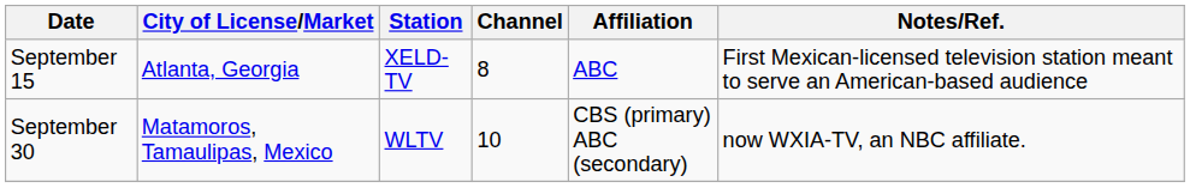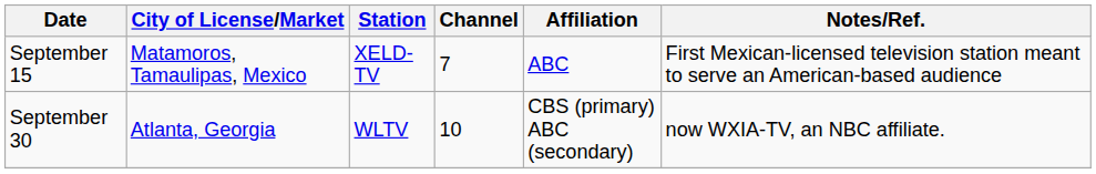September 15 | City of License/Market: Atlanta, Georgia -> Matamoros, Tamaulipas, Mexico
September 15 | Channel: 8 -> 7
September 30 | City of License/Market: Matamoros, Tamaulipas, Mexico -> Atlanta, Georgia
